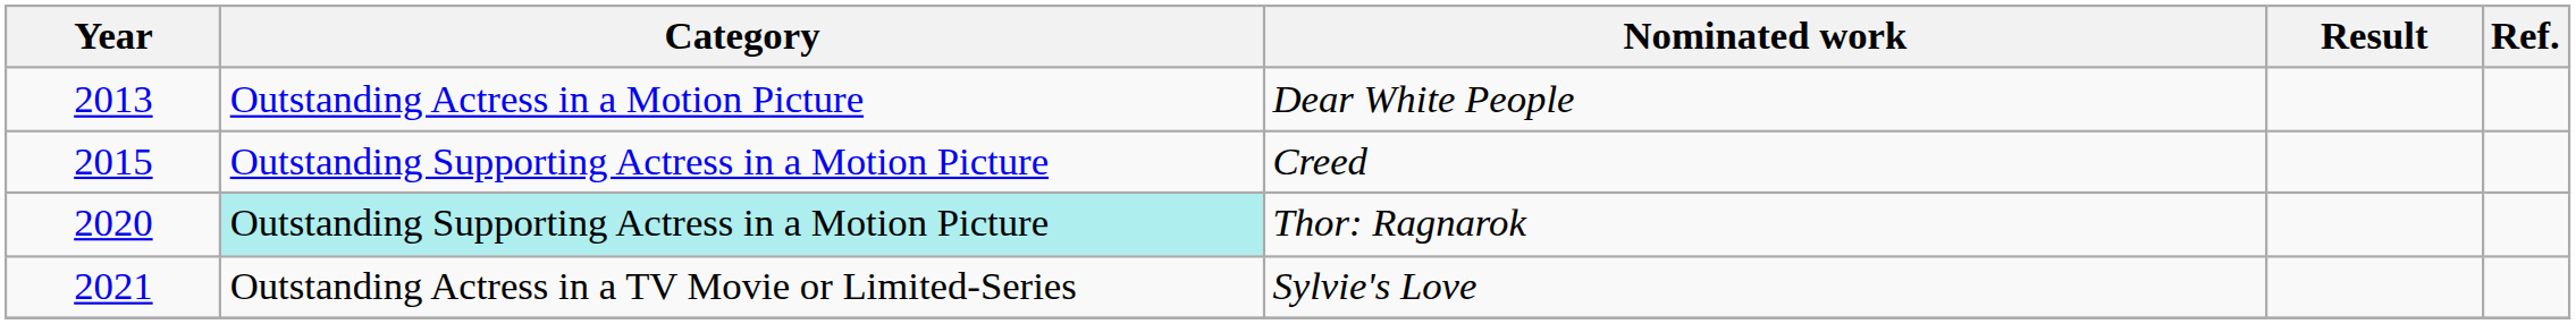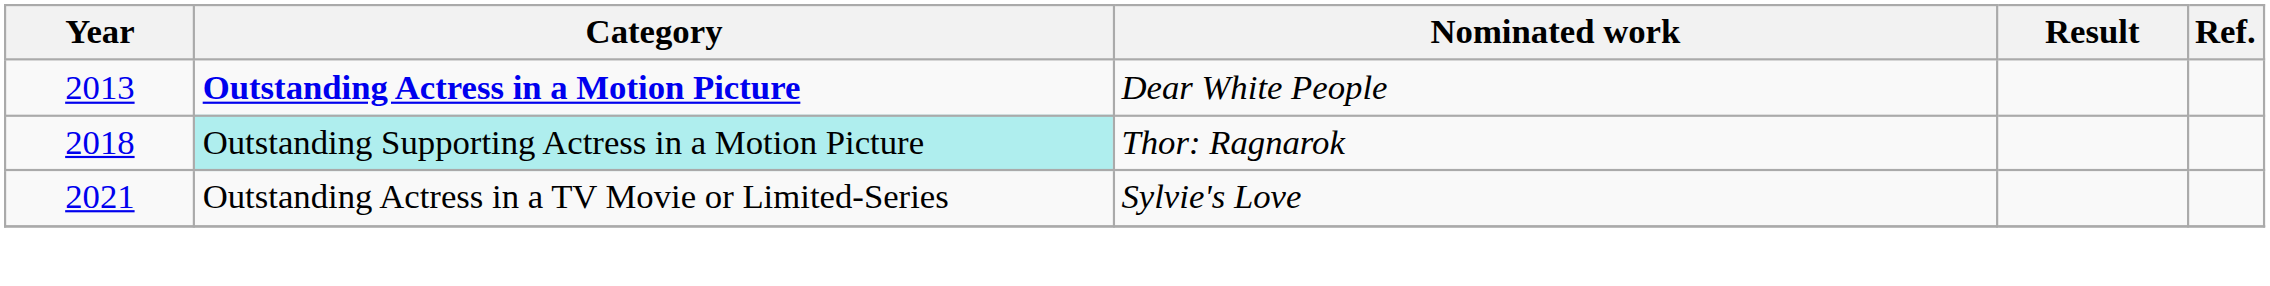Dear White People | Category: normal -> bold
- row: 2015 | Outstanding Supporting Actress in a Motion Picture | Creed
Thor: Ragnarok | Year: 2020 -> 2018
